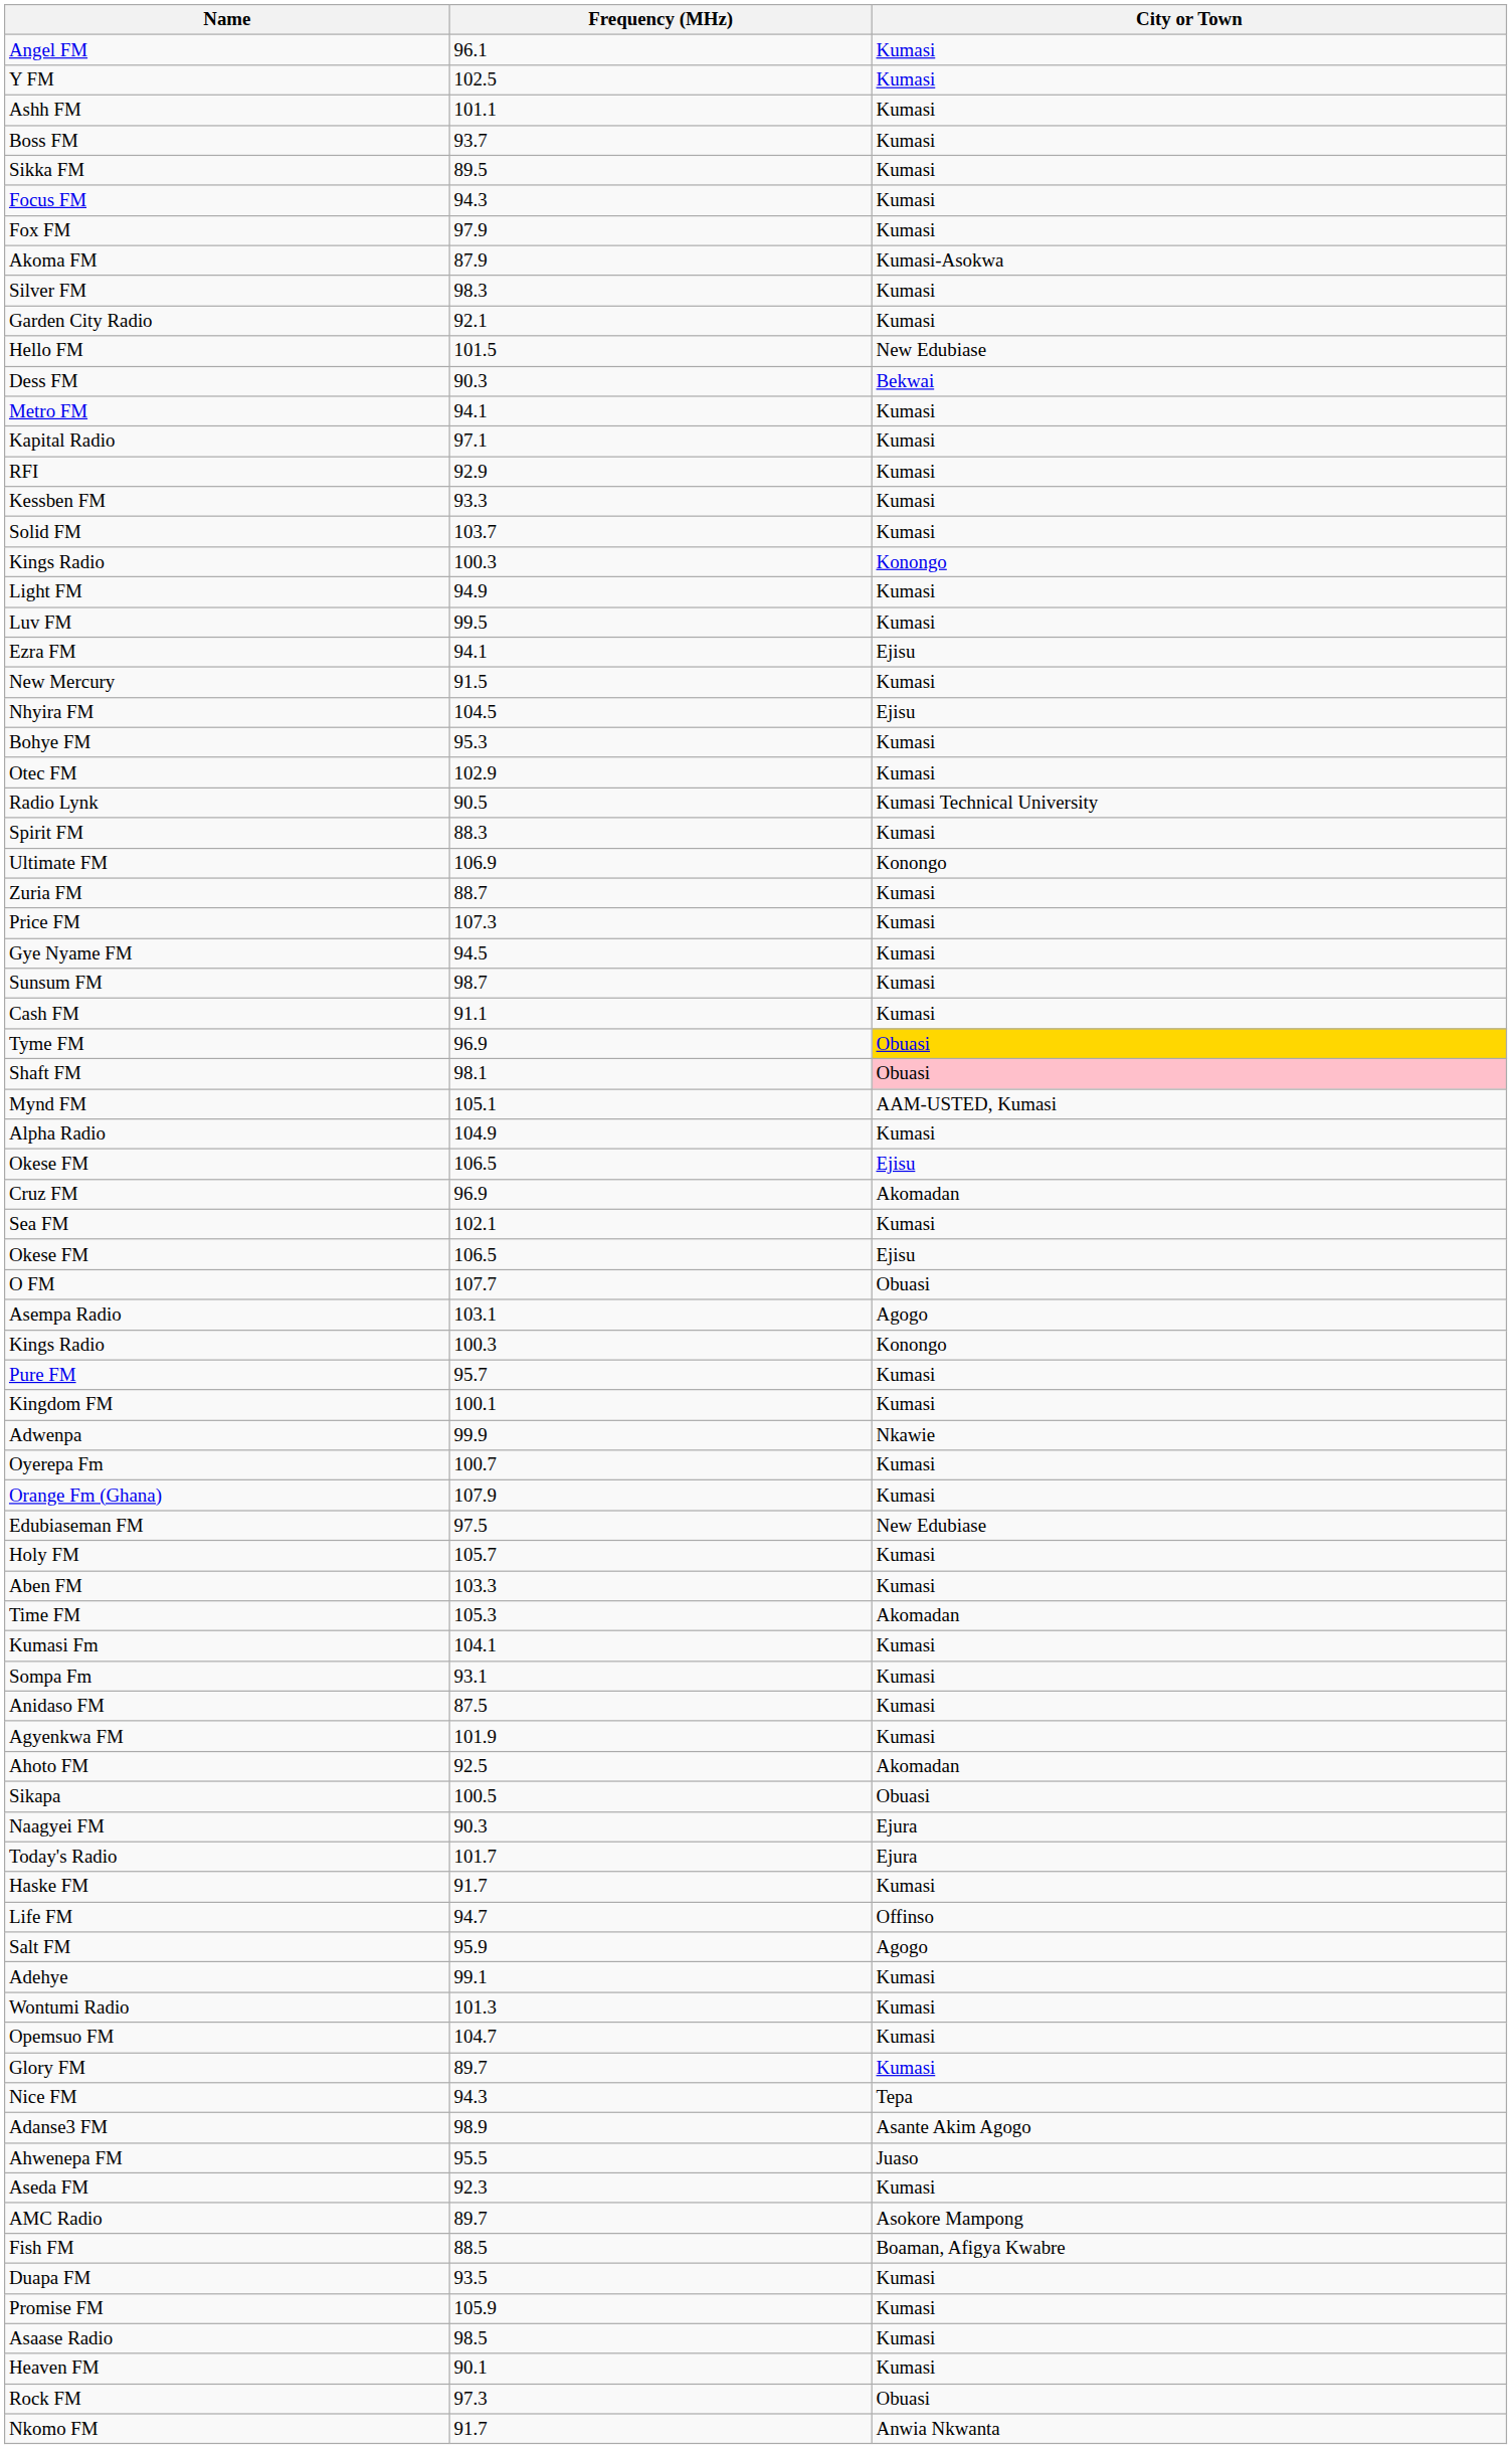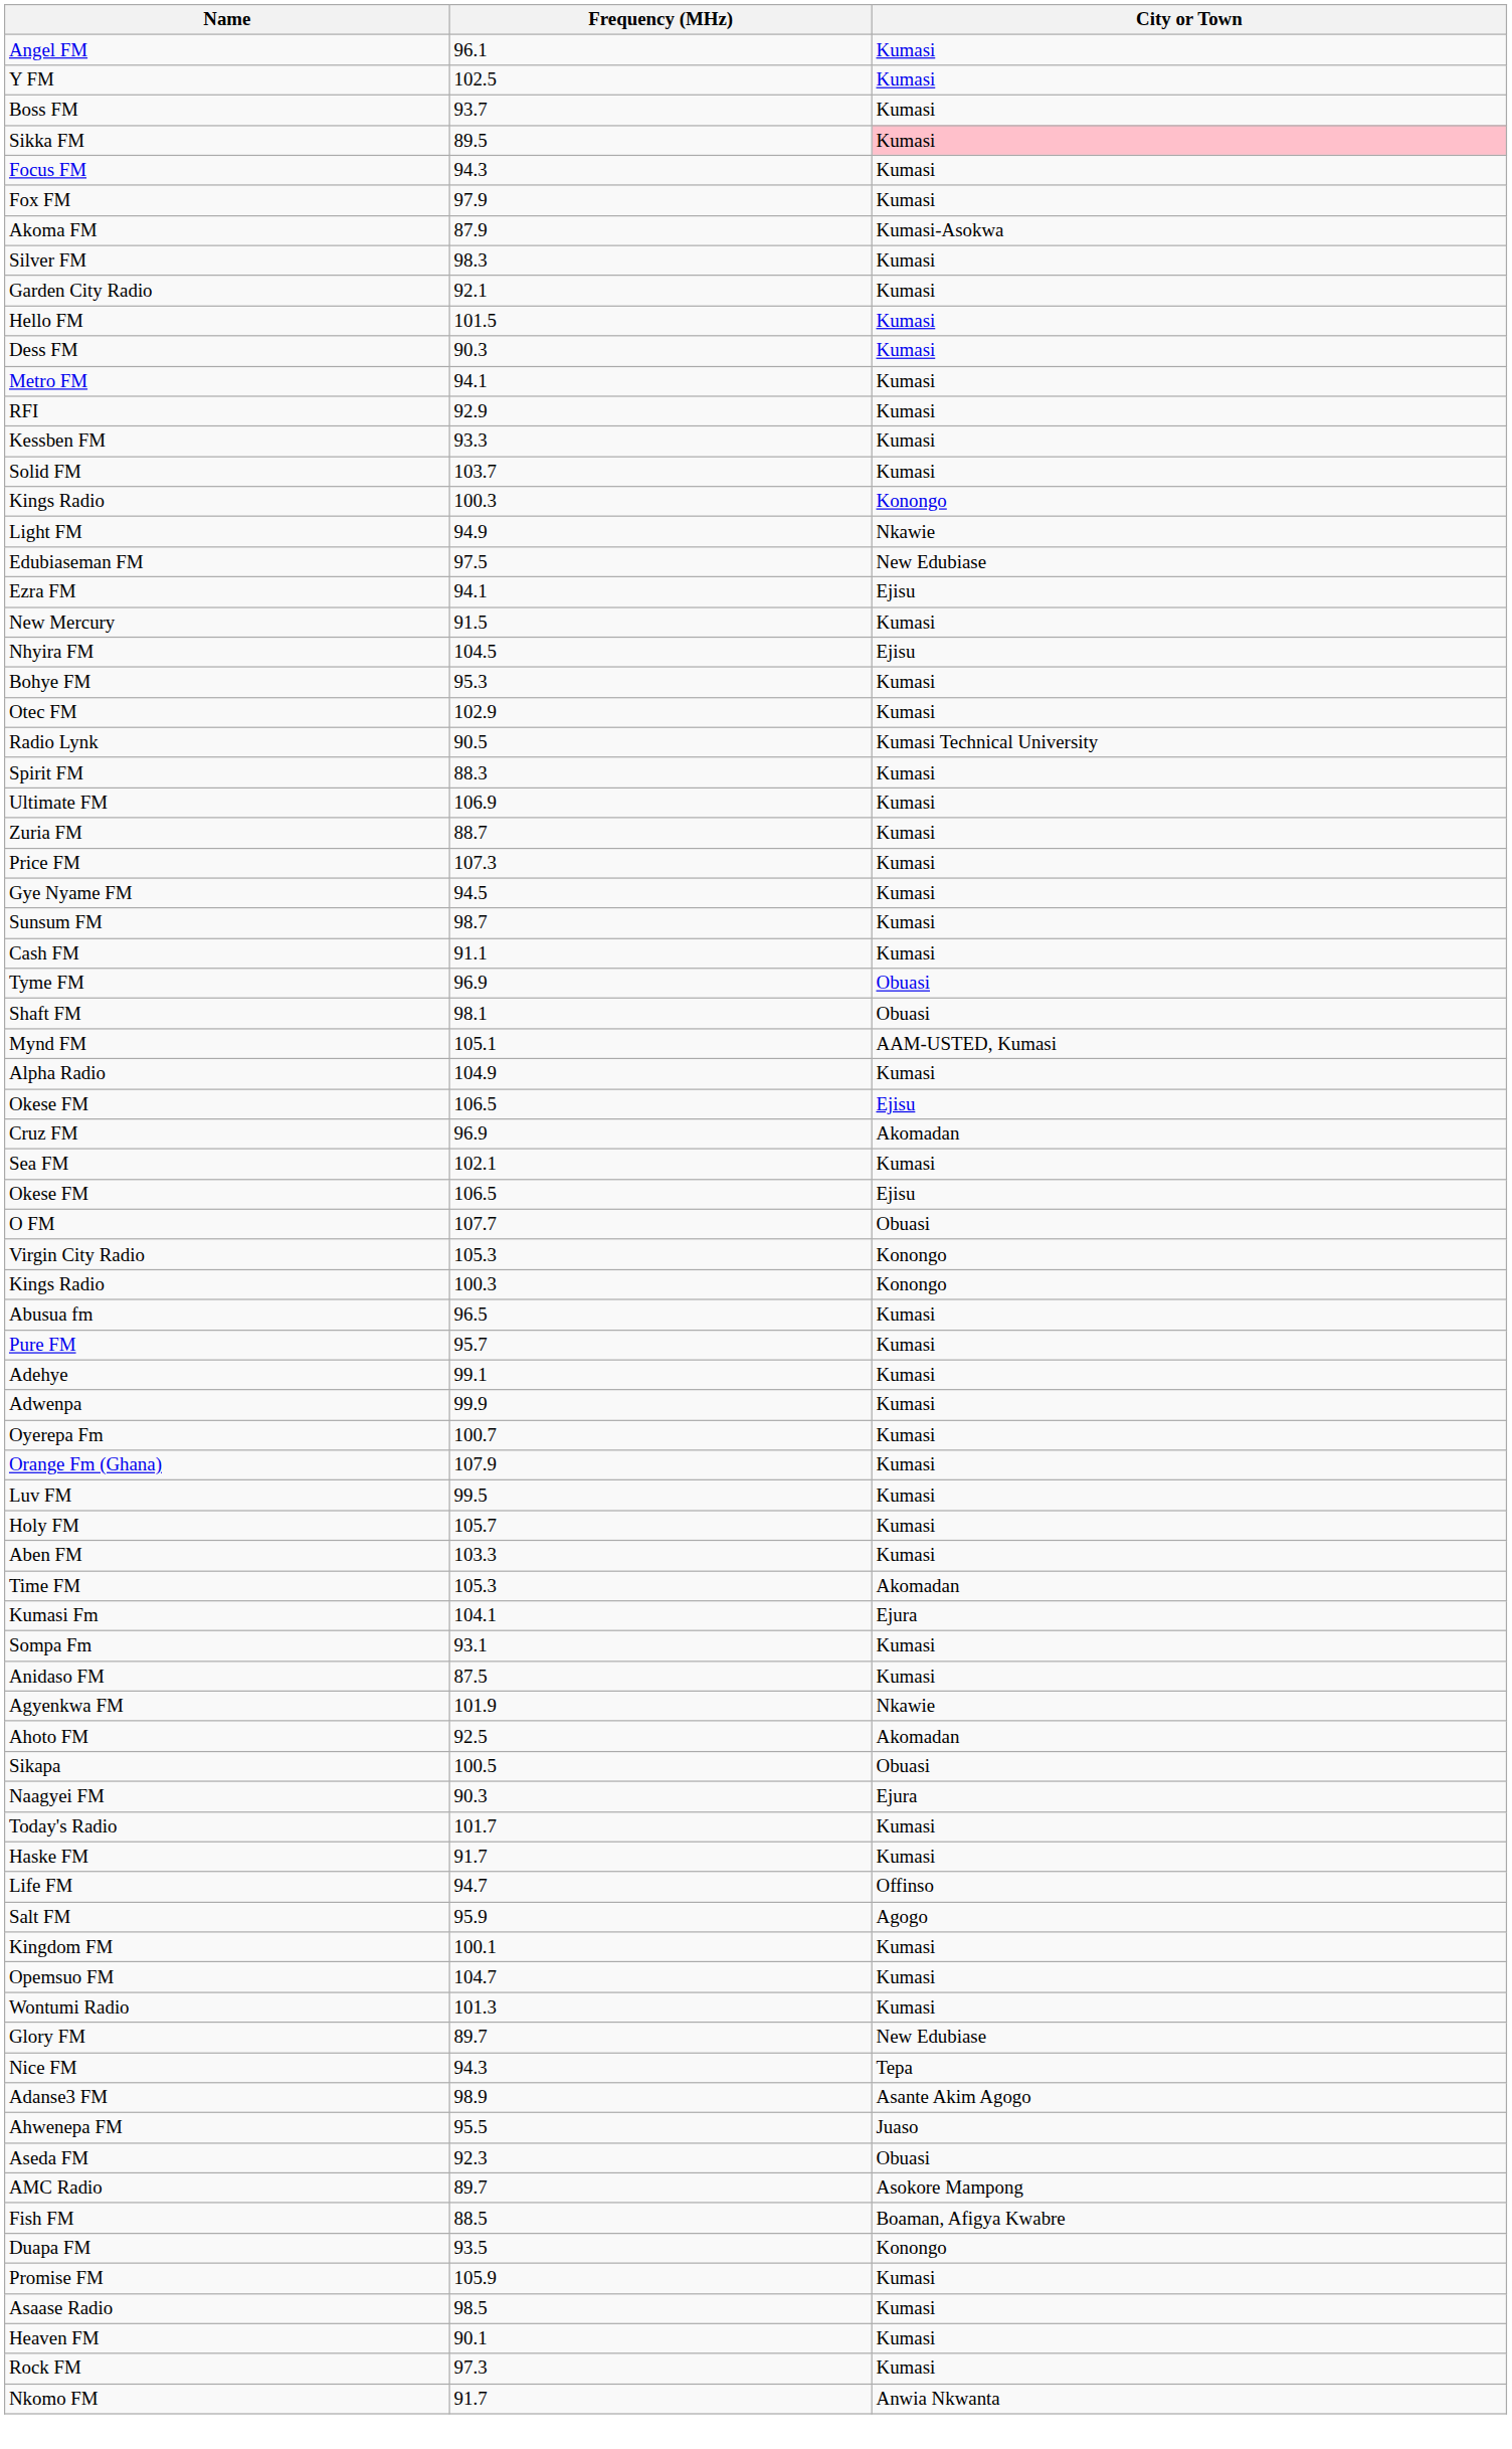- row: Ashh FM | 101.1 | Kumasi
Sikka FM | City or Town: no background -> pink background
Hello FM | City or Town: New Edubiase -> Kumasi
Dess FM | City or Town: Bekwai -> Kumasi
- row: Kapital Radio | 97.1 | Kumasi
Light FM | City or Town: Kumasi -> Nkawie
rows swapped: Luv FM <-> Edubiaseman FM
Ultimate FM | City or Town: Konongo -> Kumasi
Tyme FM | City or Town: gold background -> no background
Shaft FM | City or Town: pink background -> no background
- row: Asempa Radio | 103.1 | Agogo
+ row: Virgin City Radio | 105.3 | Konongo
+ row: Abusua fm | 96.5 | Kumasi
rows swapped: Adehye <-> Kingdom FM
Adwenpa | City or Town: Nkawie -> Kumasi
Kumasi Fm | City or Town: Kumasi -> Ejura
Agyenkwa FM | City or Town: Kumasi -> Nkawie
Today's Radio | City or Town: Ejura -> Kumasi
rows swapped: Wontumi Radio <-> Opemsuo FM
Glory FM | City or Town: Kumasi -> New Edubiase
Aseda FM | City or Town: Kumasi -> Obuasi
Duapa FM | City or Town: Kumasi -> Konongo
Rock FM | City or Town: Obuasi -> Kumasi
